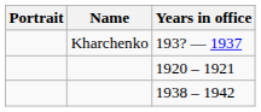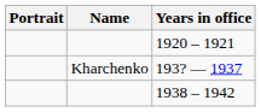rows swapped: 1920 – 1921 <-> 193? — 1937
